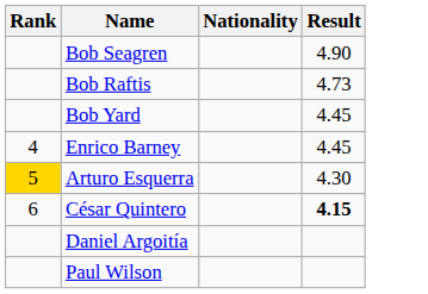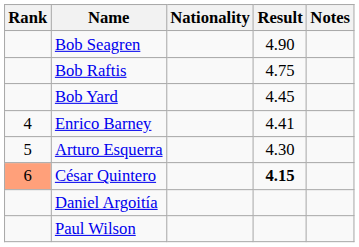+ column: Notes
Bob Raftis | Result: 4.73 -> 4.75
Enrico Barney | Result: 4.45 -> 4.41
Arturo Esquerra | Rank: gold background -> no background
César Quintero | Rank: no background -> lightsalmon background
